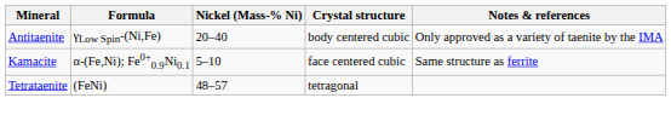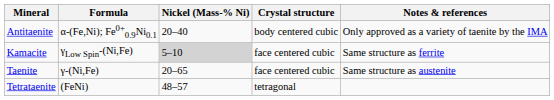Antitaenite | Formula: γLow Spin-(Ni,Fe) -> α-(Fe,Ni); Fe0+0.9Ni0.1
Kamacite | Formula: α-(Fe,Ni); Fe0+0.9Ni0.1 -> γLow Spin-(Ni,Fe)
Kamacite | Nickel (Mass-% Ni): no background -> lightgrey background
+ row: Taenite | γ-(Ni,Fe) | 20–65 | face centered cubic | Same structure as austenite
